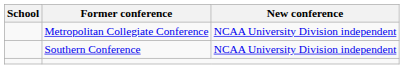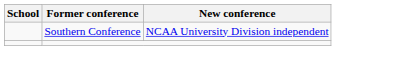- row: Metropolitan Collegiate Conference | NCAA University Division independent
